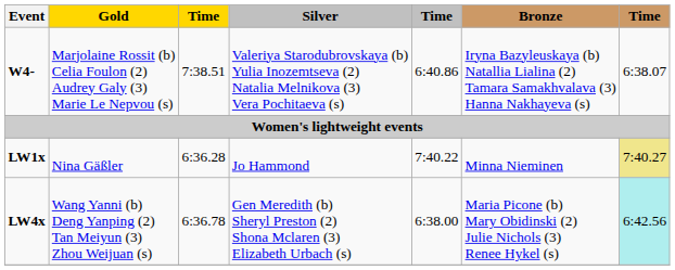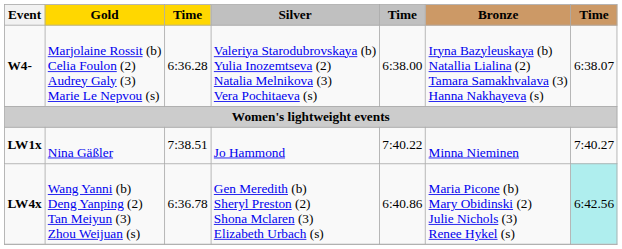W4- | column 3: 7:38.51 -> 6:36.28
W4- | column 5: 6:40.86 -> 6:38.00
LW1x | column 3: 6:36.28 -> 7:38.51
LW1x | column 7: khaki background -> no background
LW4x | column 5: 6:38.00 -> 6:40.86
